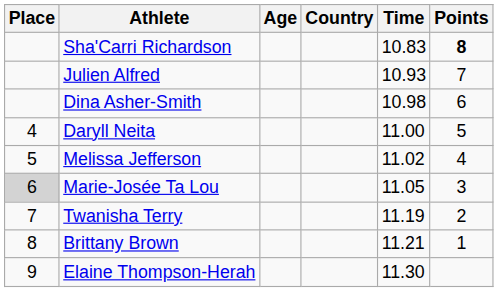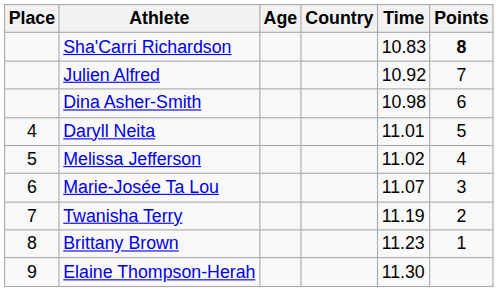Julien Alfred | Time: 10.93 -> 10.92
Daryll Neita | Time: 11.00 -> 11.01
Marie-Josée Ta Lou | Place: lightgrey background -> no background
Marie-Josée Ta Lou | Time: 11.05 -> 11.07
Brittany Brown | Time: 11.21 -> 11.23
